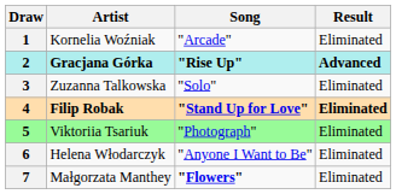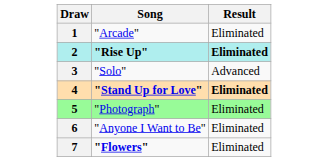- column: Artist | Kornelia Woźniak | Gracjana Górka | Zuzanna Talkowska | Filip Robak | Viktoriia Tsariuk | Helena Włodarczyk | Małgorzata Manthey
2 | Result: Advanced -> Eliminated
3 | Result: Eliminated -> Advanced
